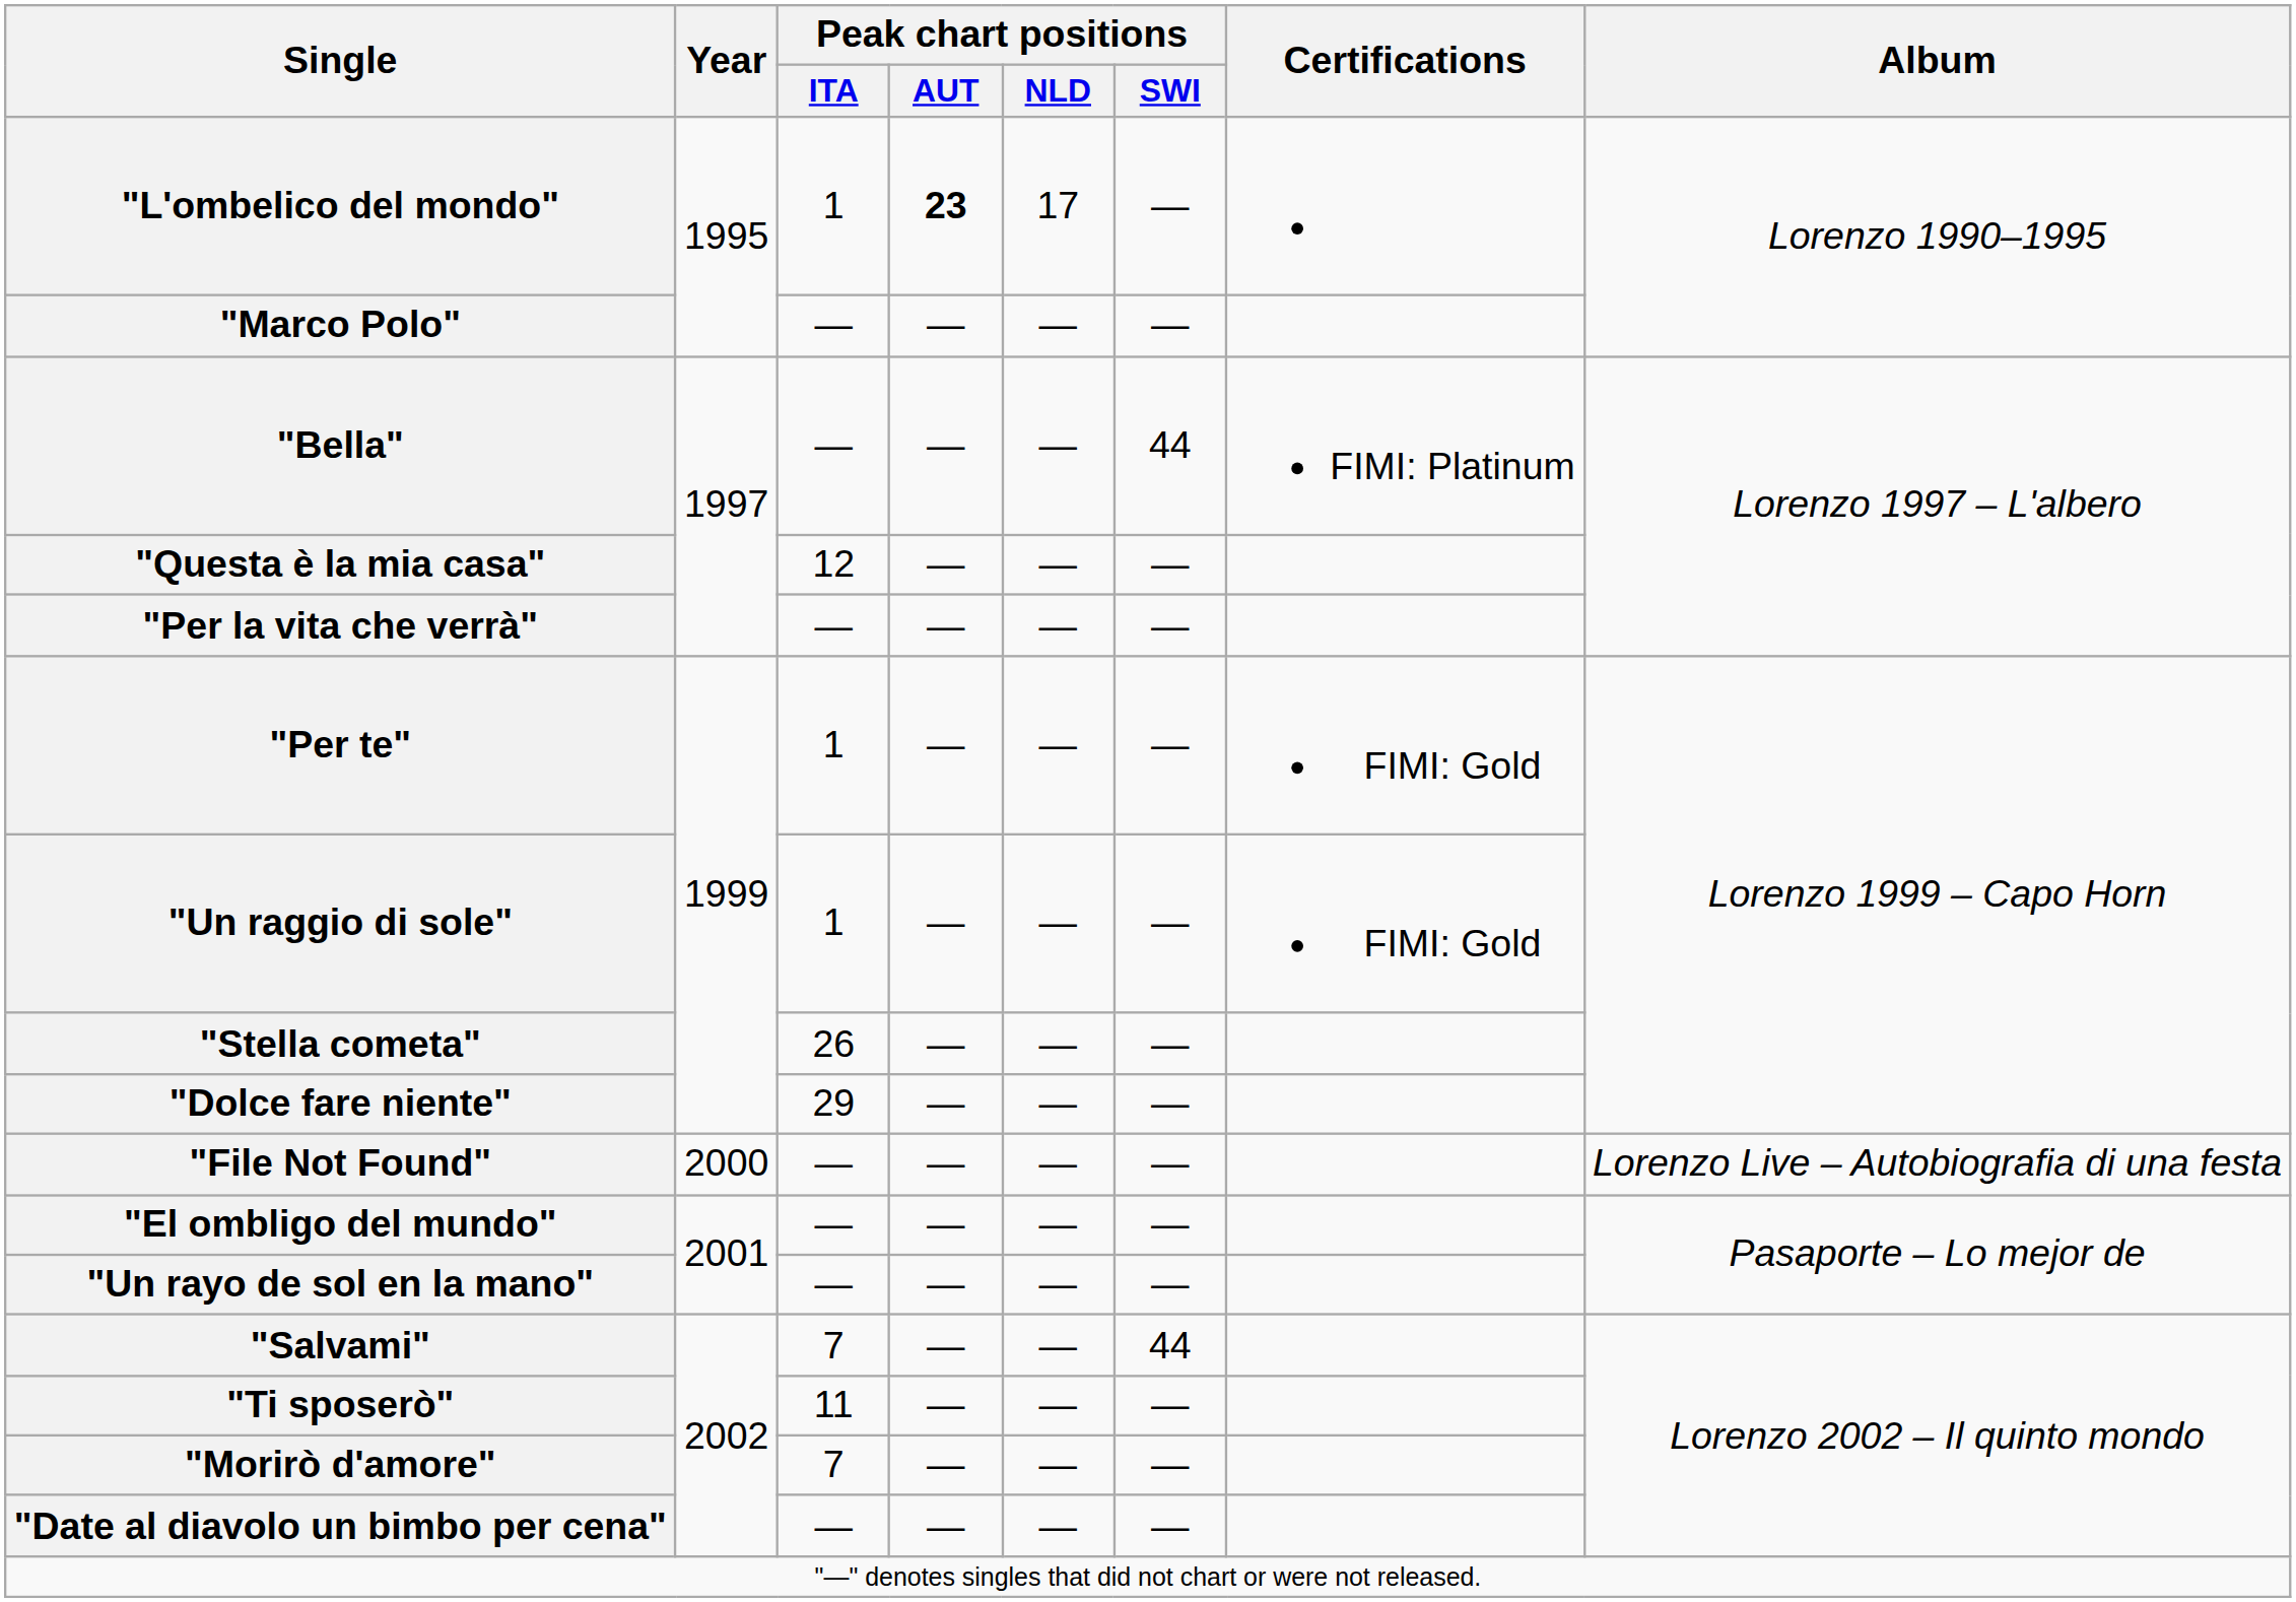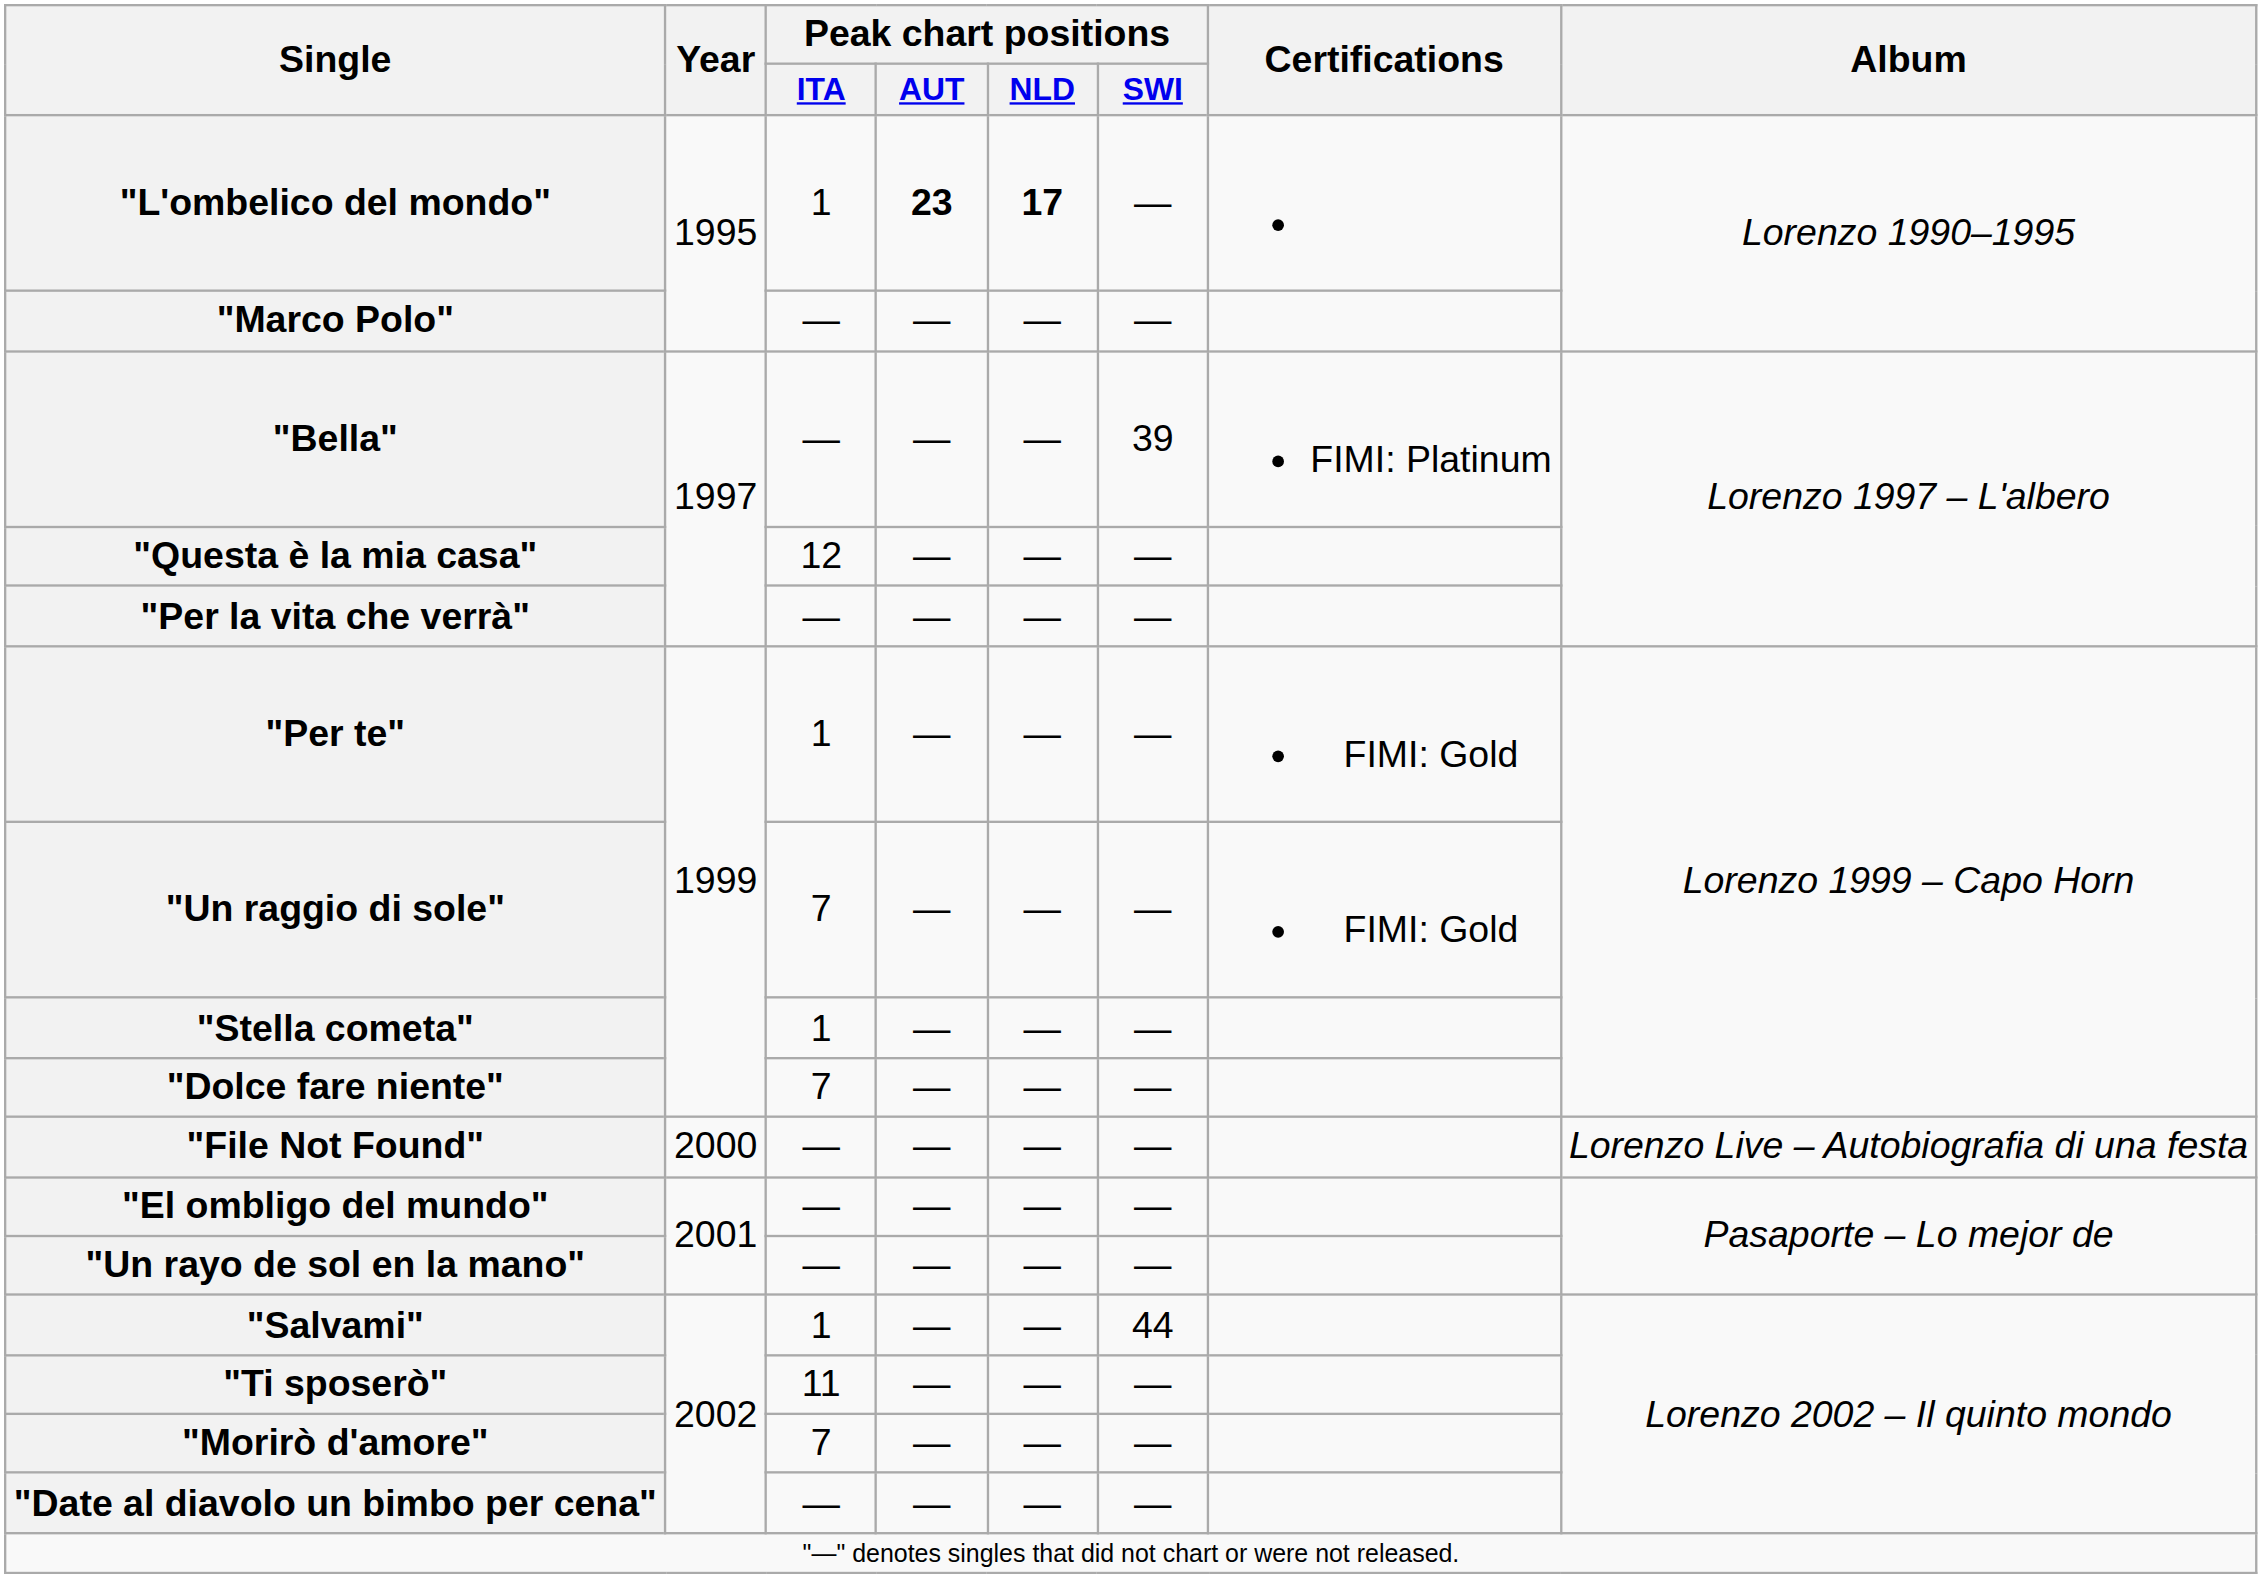"L'ombelico del mondo" | Peak chart positions / NLD: normal -> bold
"Bella" | Peak chart positions / SWI: 44 -> 39
"Un raggio di sole" | Peak chart positions / ITA: 1 -> 7
"Stella cometa" | Peak chart positions / ITA: 26 -> 1
"Dolce fare niente" | Peak chart positions / ITA: 29 -> 7
"Salvami" | Peak chart positions / ITA: 7 -> 1
